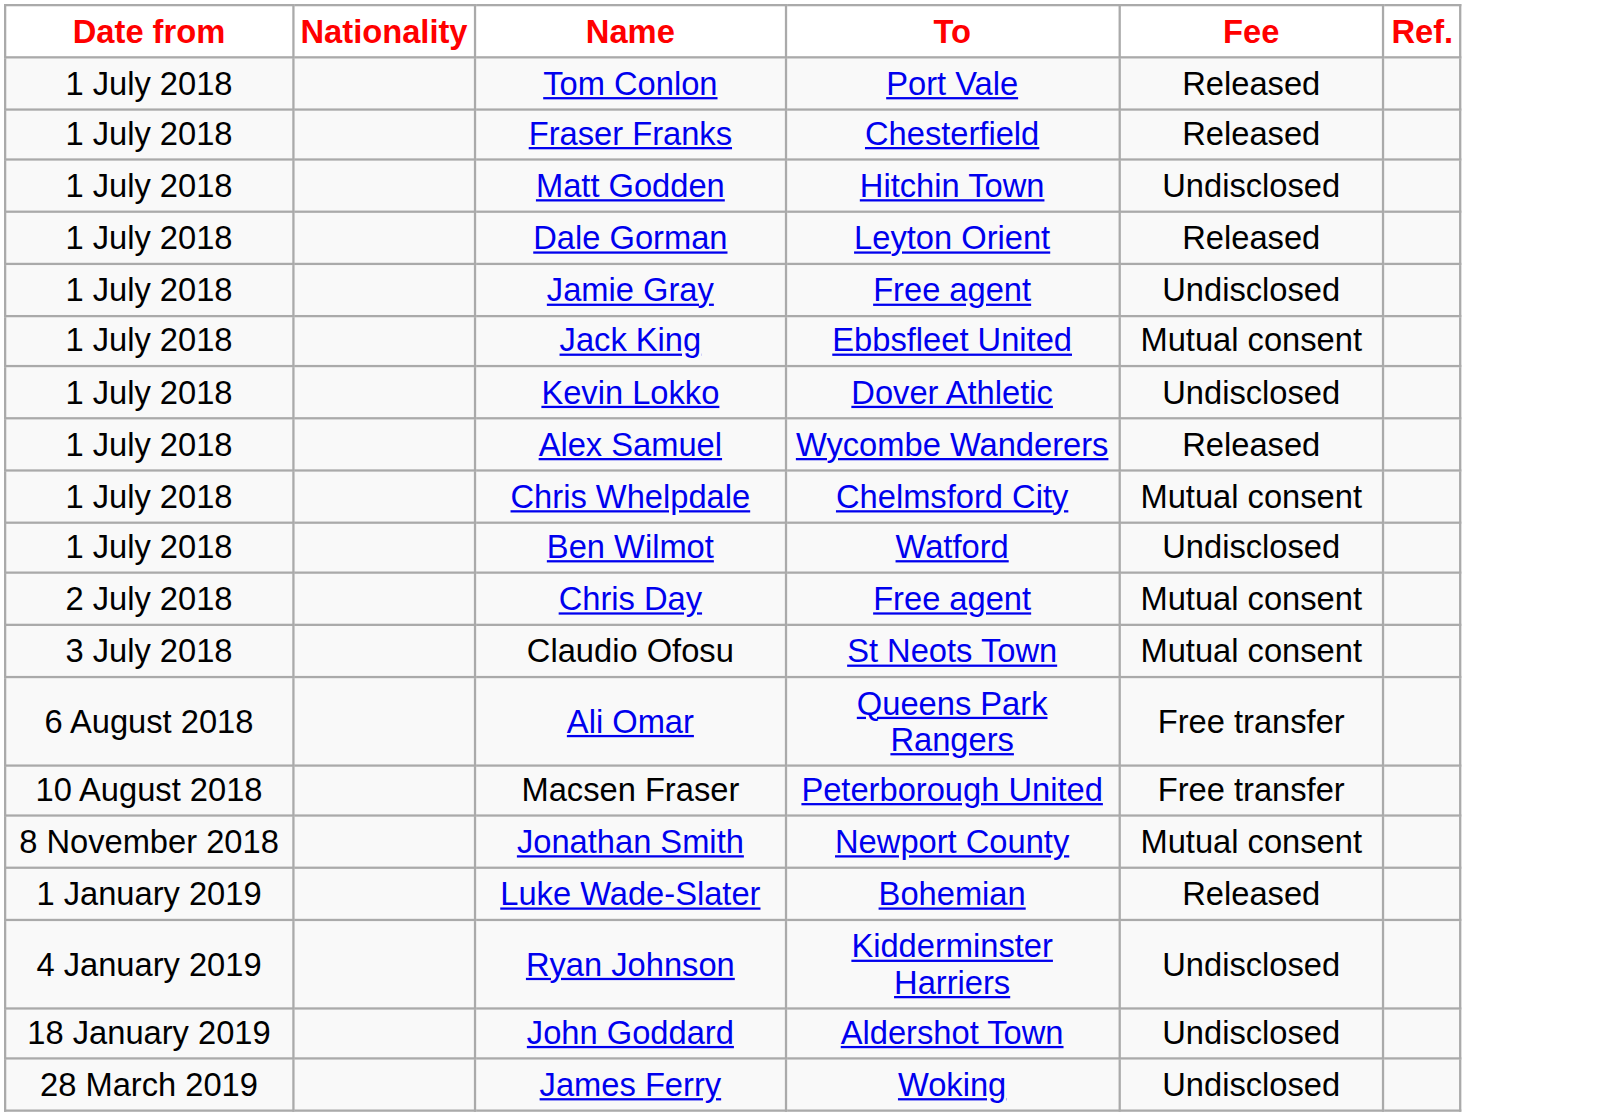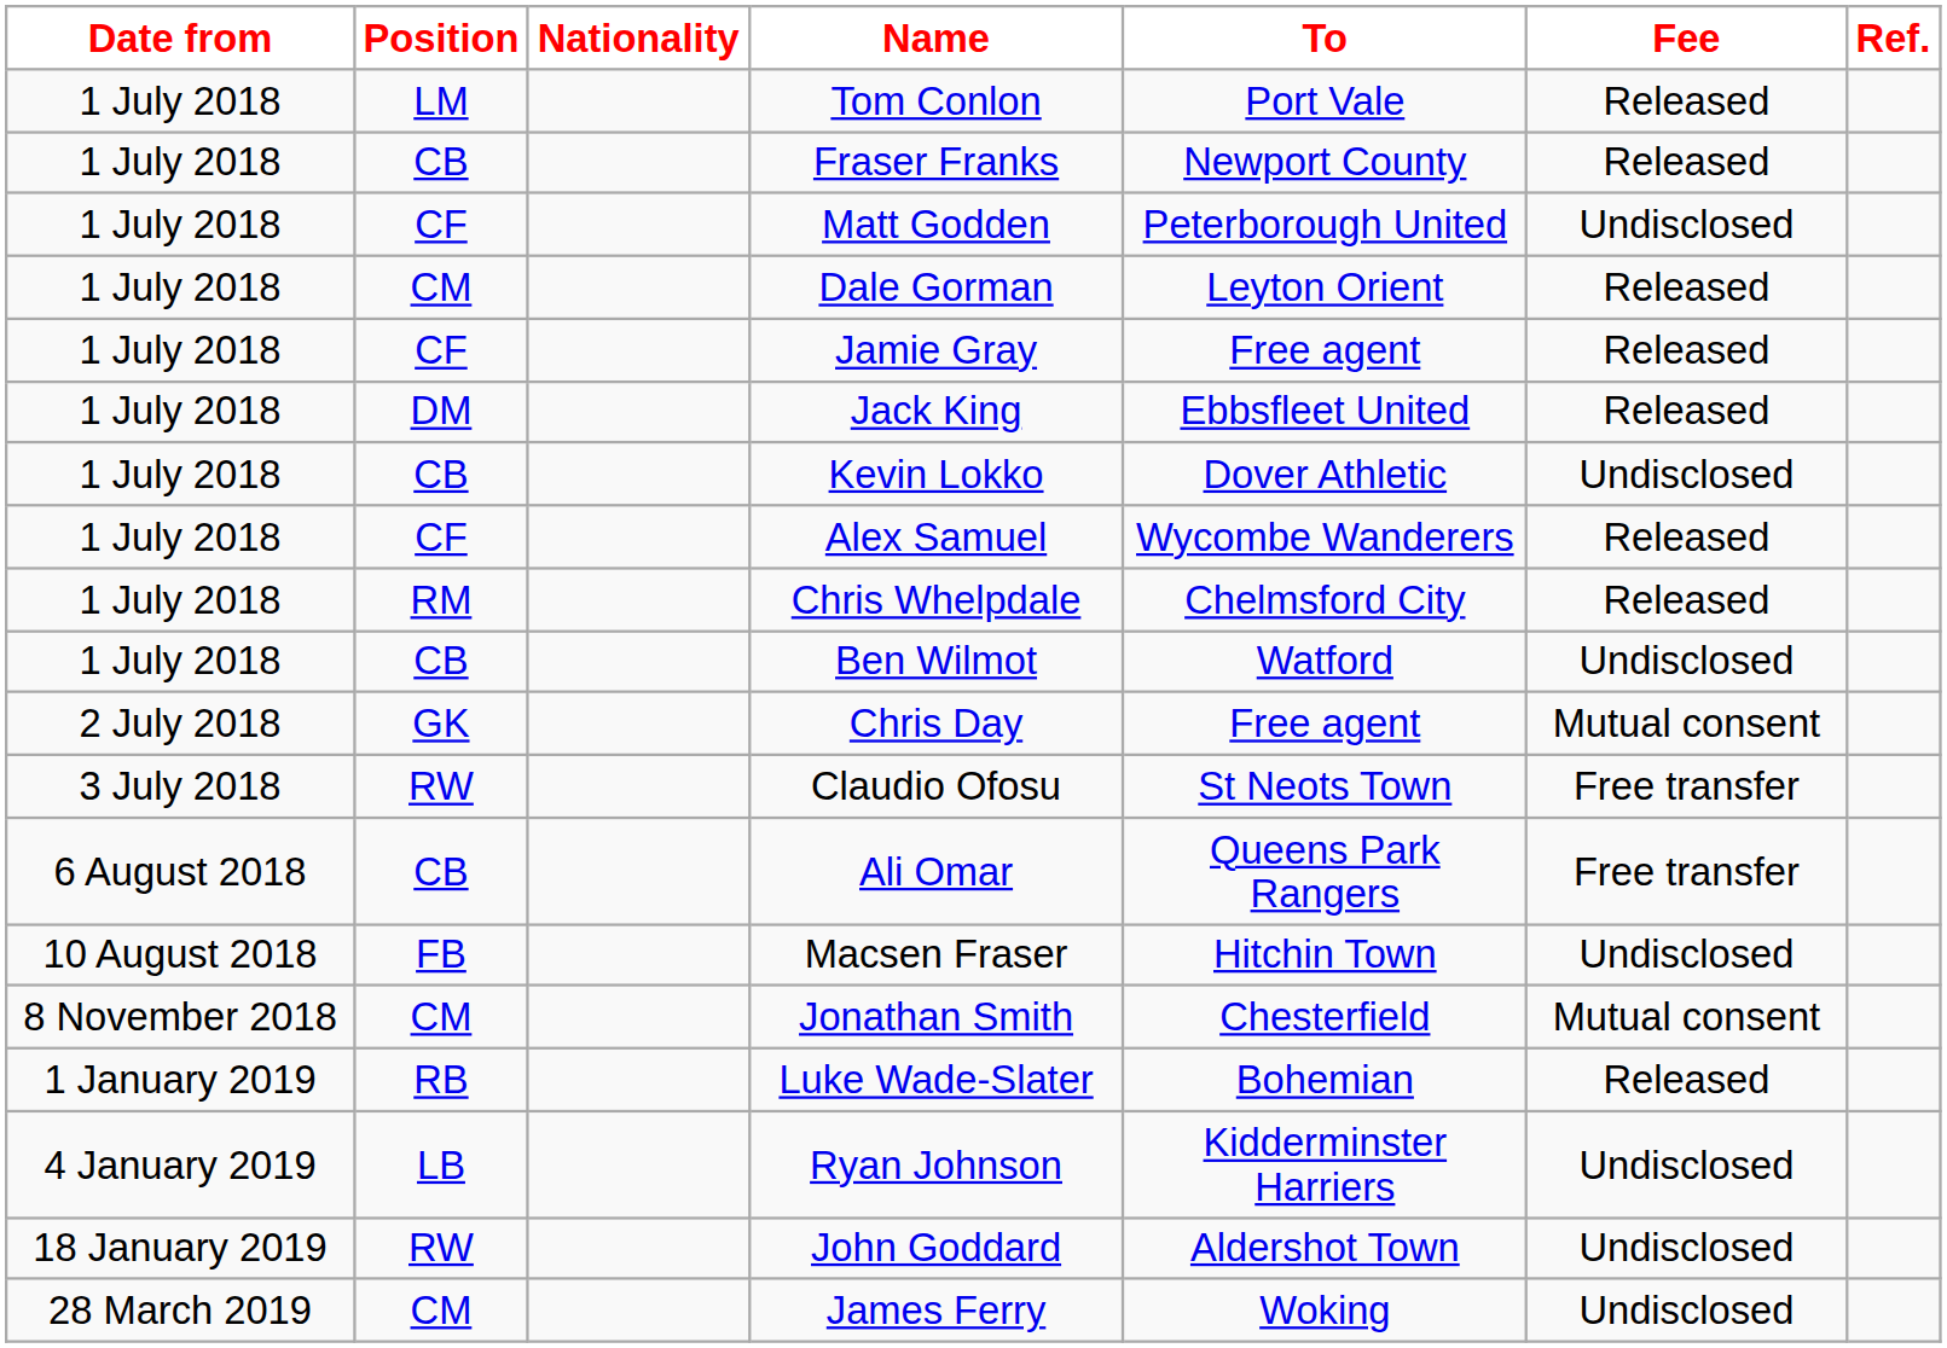+ column: Position | LM | CB | CF | CM | CF | DM | CB | CF | RM | CB | GK | RW | CB | FB | CM | RB | LB | RW | CM
Fraser Franks | To: Chesterfield -> Newport County
Matt Godden | To: Hitchin Town -> Peterborough United
Jamie Gray | Fee: Undisclosed -> Released
Jack King | Fee: Mutual consent -> Released
Chris Whelpdale | Fee: Mutual consent -> Released
Claudio Ofosu | Fee: Mutual consent -> Free transfer
Macsen Fraser | To: Peterborough United -> Hitchin Town
Macsen Fraser | Fee: Free transfer -> Undisclosed
Jonathan Smith | To: Newport County -> Chesterfield
